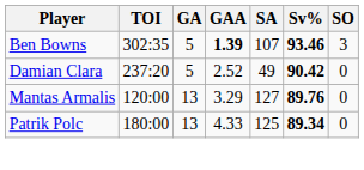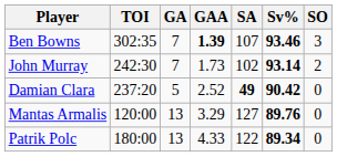Ben Bowns | GA: 5 -> 7
+ row: John Murray | 242:30 | 7 | 1.73 | 102 | 93.14 | 2
Damian Clara | SA: normal -> bold
Patrik Polc | SA: 125 -> 122
